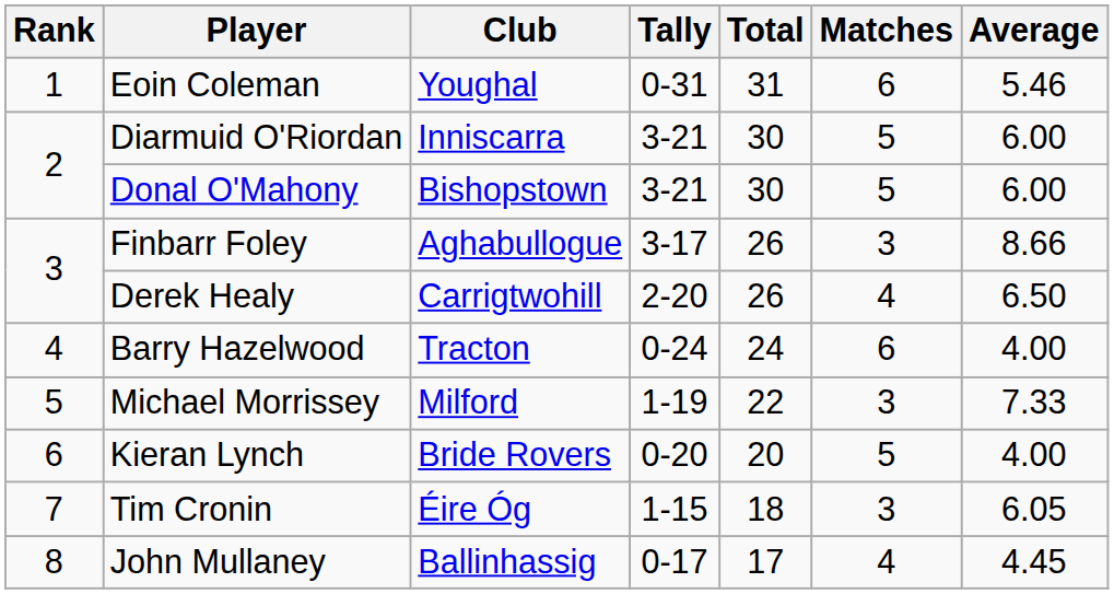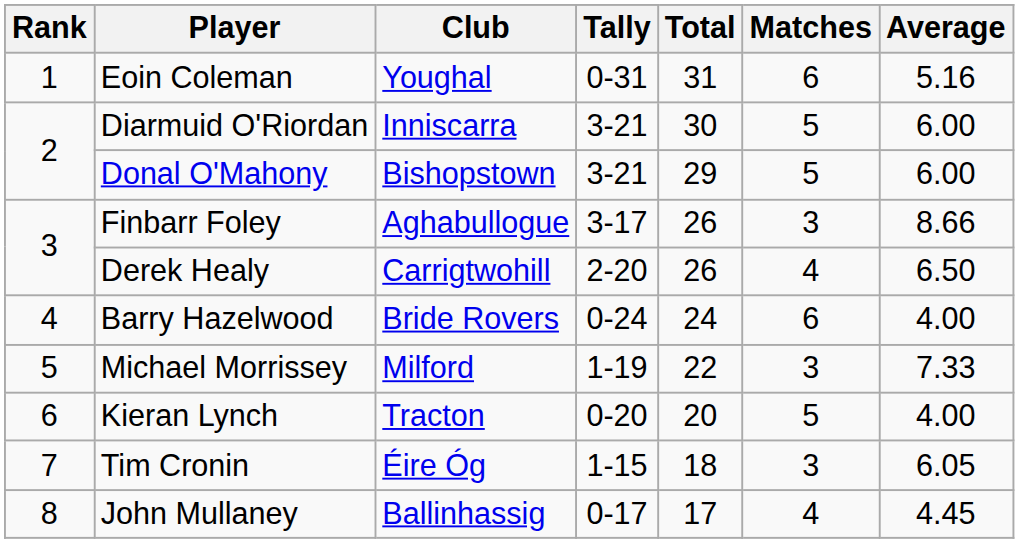Eoin Coleman | Average: 5.46 -> 5.16
Donal O'Mahony | Total: 30 -> 29
Barry Hazelwood | Club: Tracton -> Bride Rovers
Kieran Lynch | Club: Bride Rovers -> Tracton
